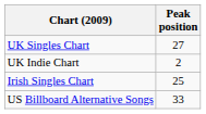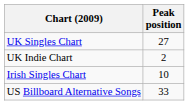Irish Singles Chart | Peak position: 25 -> 10
